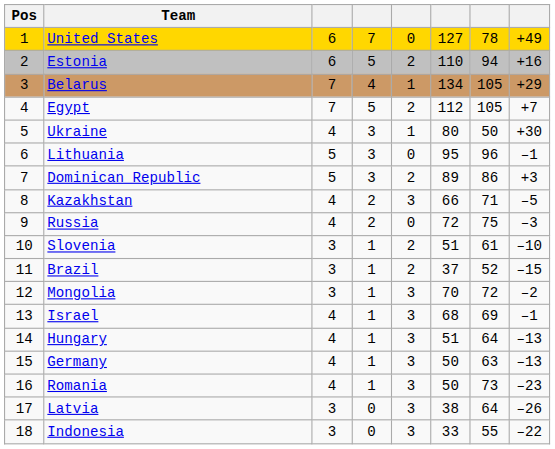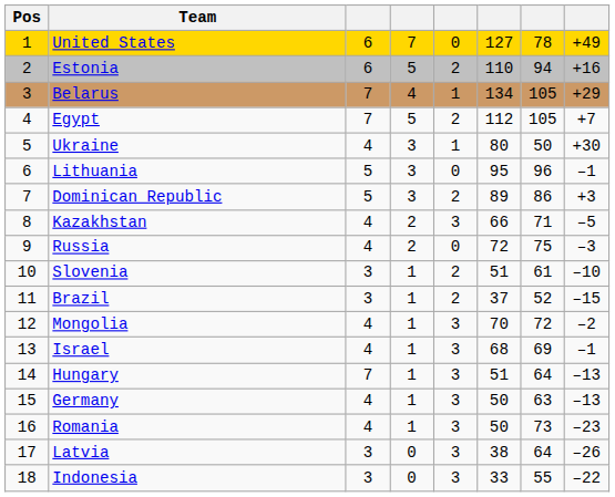Mongolia | column 3: 3 -> 4
Hungary | column 3: 4 -> 7
